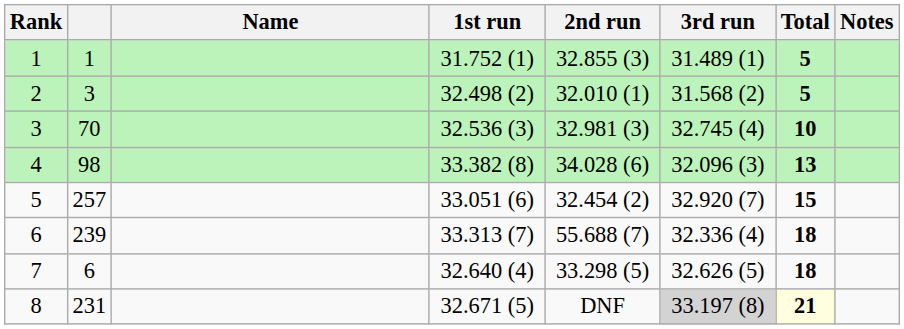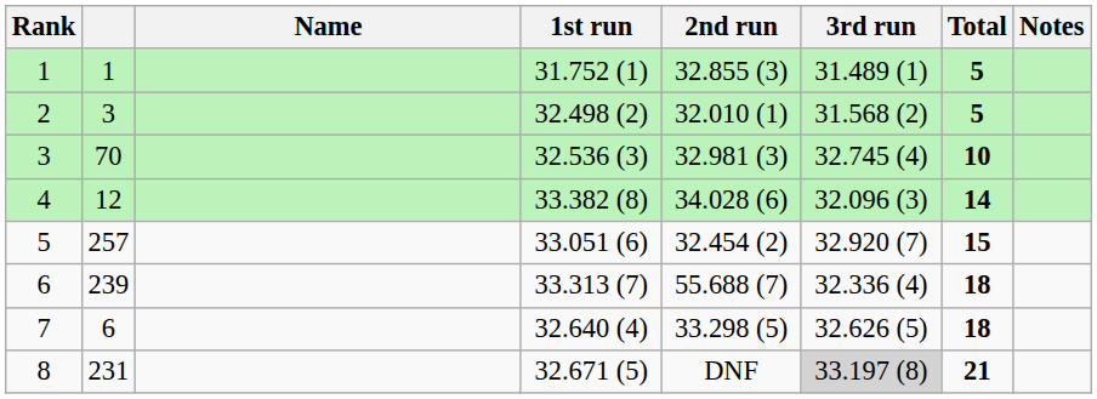4 | column 2: 98 -> 12
4 | Total: 13 -> 14
8 | Total: lightyellow background -> no background
